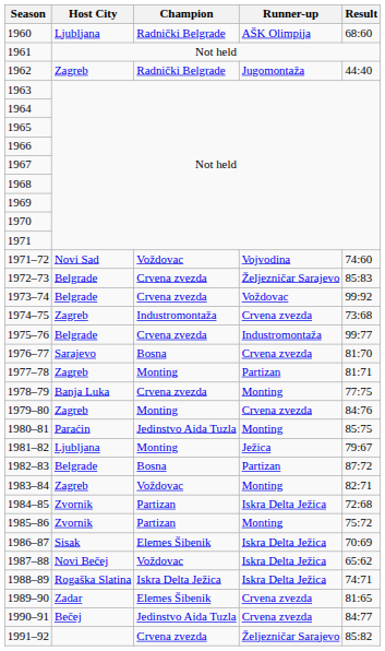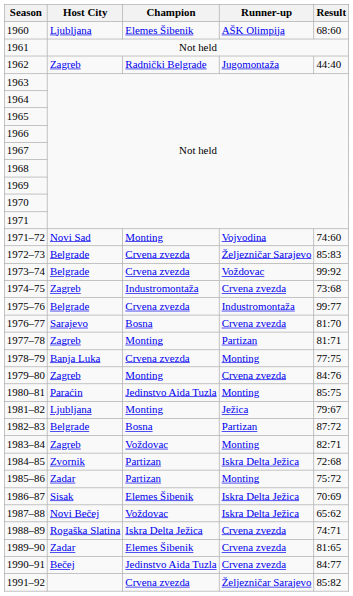1960 | Champion: Radnički Belgrade -> Elemes Šibenik
1971–72 | Champion: Voždovac -> Monting
1985–86 | Host City: Zvornik -> Zadar
1988–89 | Runner-up: Iskra Delta Ježica -> Crvena zvezda
